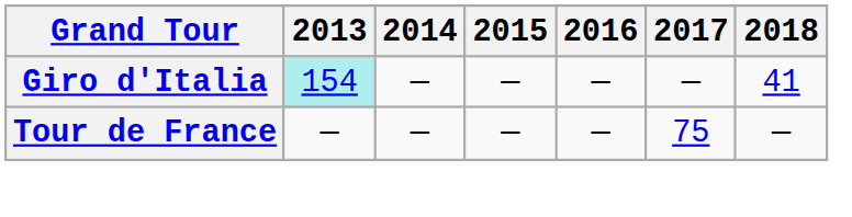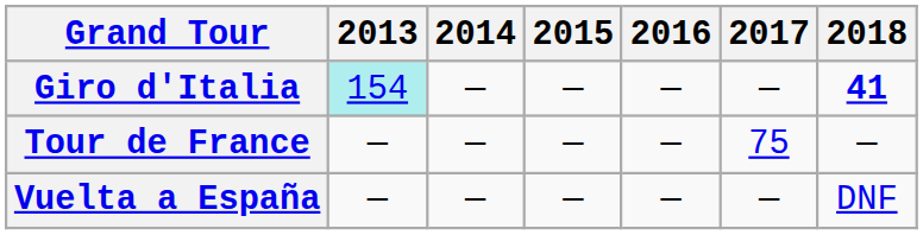Giro d'Italia | 2018: normal -> bold
+ row: Vuelta a España | — | — | — | — | — | DNF
